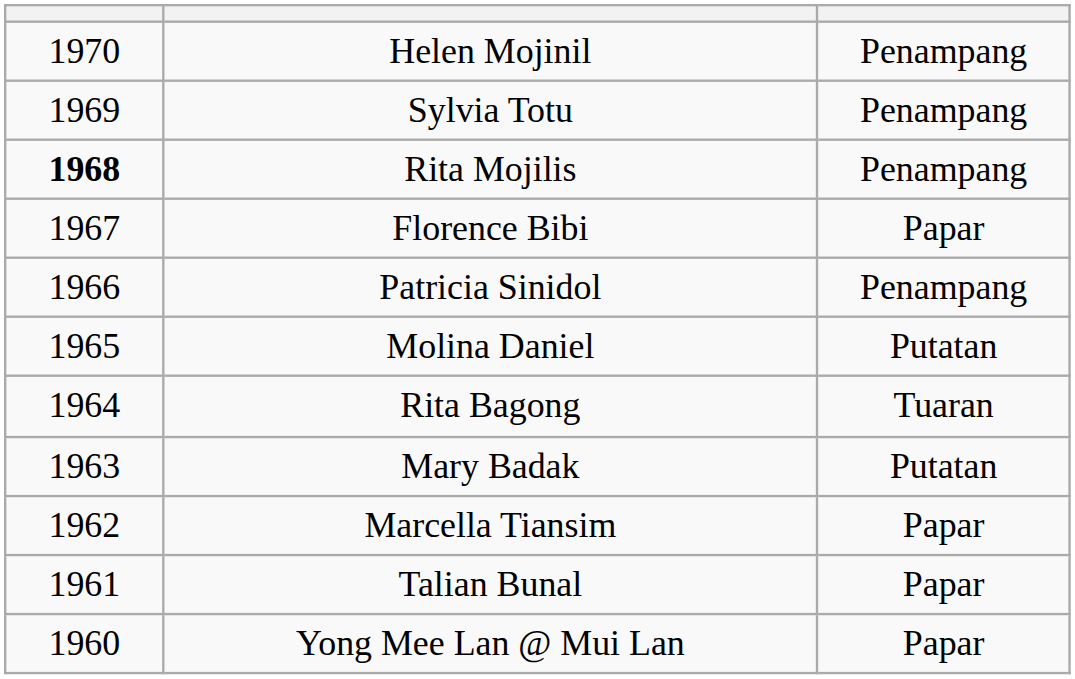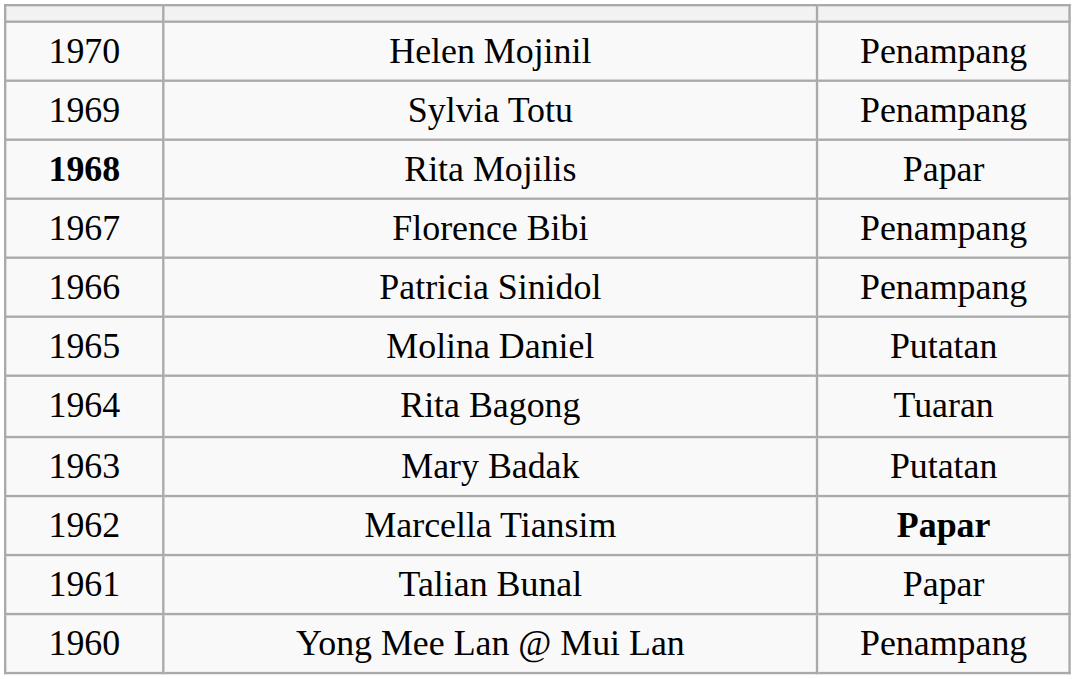Rita Mojilis | column 3: Penampang -> Papar
Florence Bibi | column 3: Papar -> Penampang
Marcella Tiansim | column 3: normal -> bold
Yong Mee Lan @ Mui Lan | column 3: Papar -> Penampang
